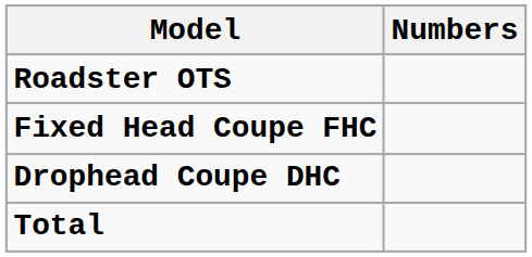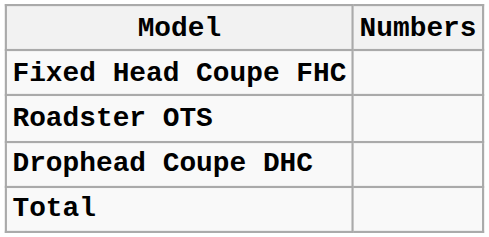rows swapped: Roadster OTS <-> Fixed Head Coupe FHC
